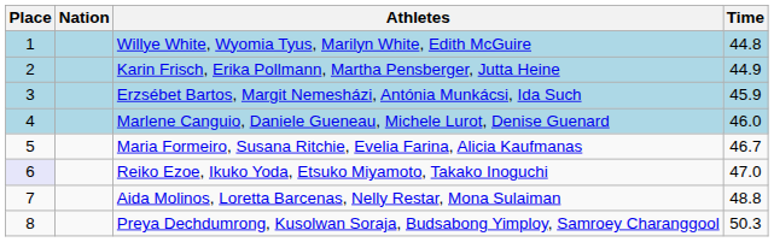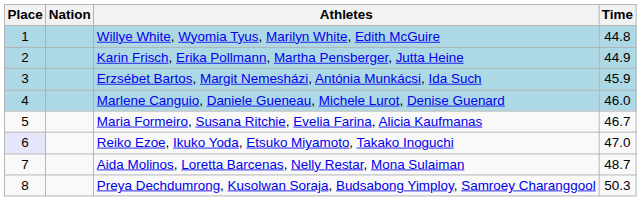Aida Molinos, Loretta Barcenas, Nelly Restar, Mona Sulaiman | Time: 48.8 -> 48.7
